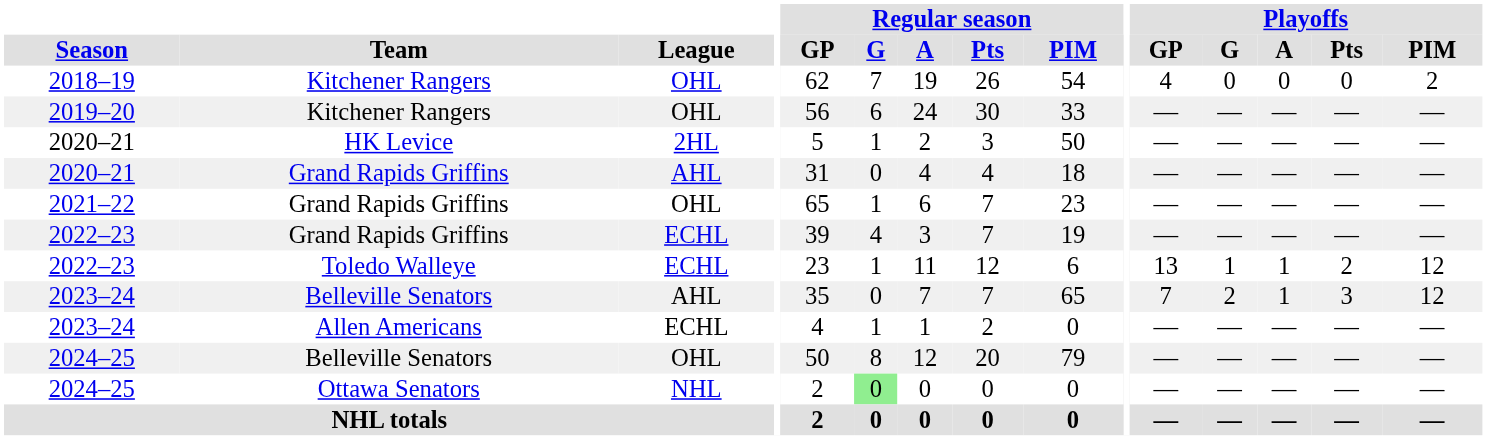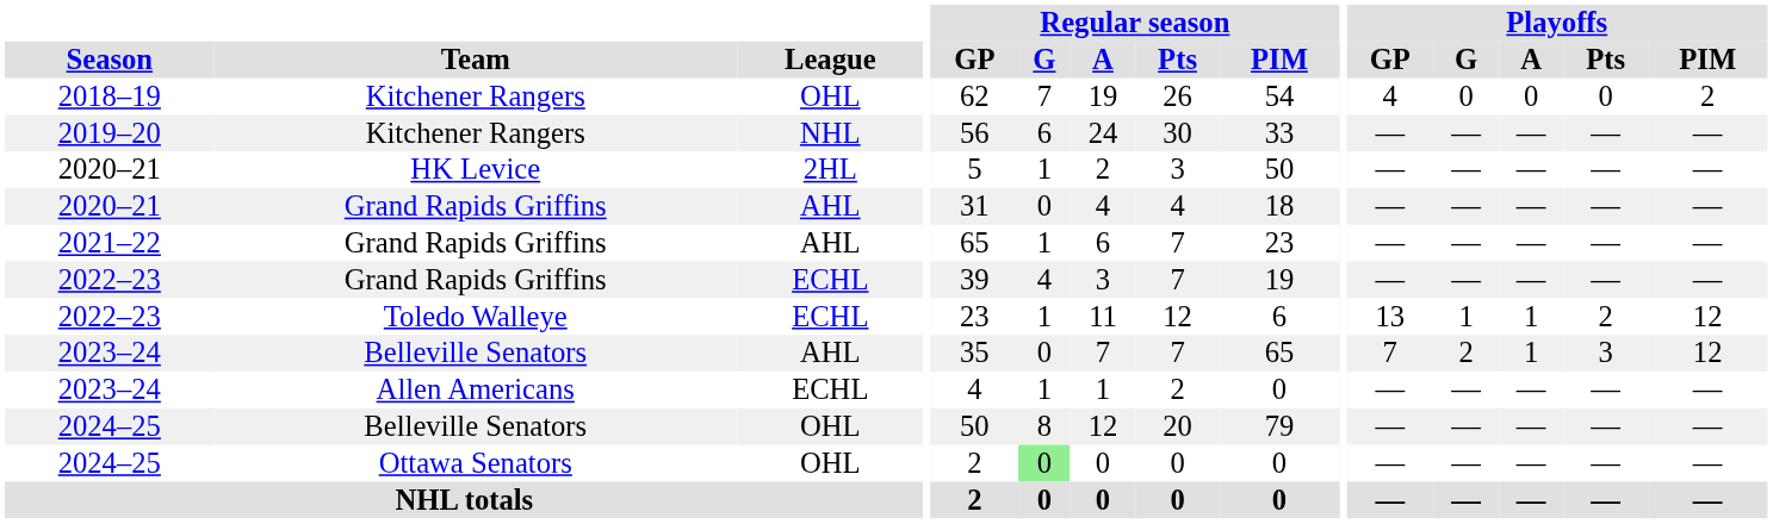2019–20 | League: OHL -> NHL
2021–22 | League: OHL -> AHL
2024–25 / Ottawa Senators | League: NHL -> OHL
